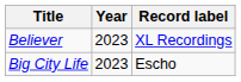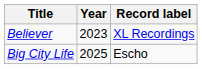Big City Life | Year: 2023 -> 2025
